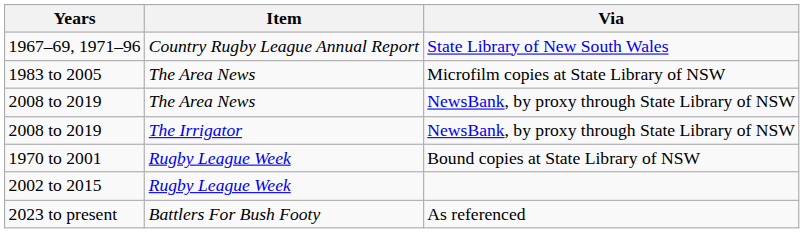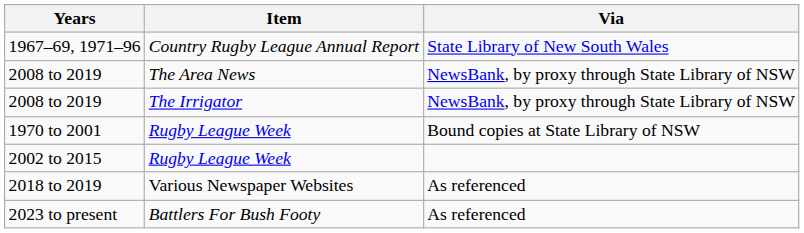- row: 1983 to 2005 | The Area News | Microfilm copies at State Library of NSW
+ row: 2018 to 2019 | Various Newspaper Websites | As referenced
